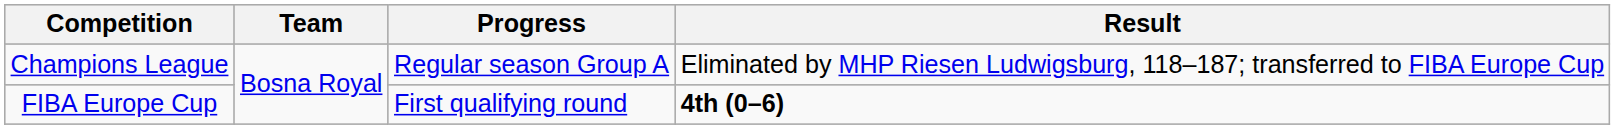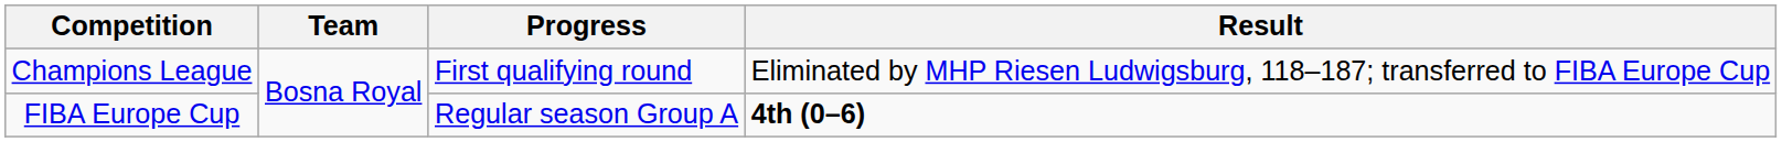Champions League | Progress: Regular season Group A -> First qualifying round
FIBA Europe Cup | Progress: First qualifying round -> Regular season Group A
